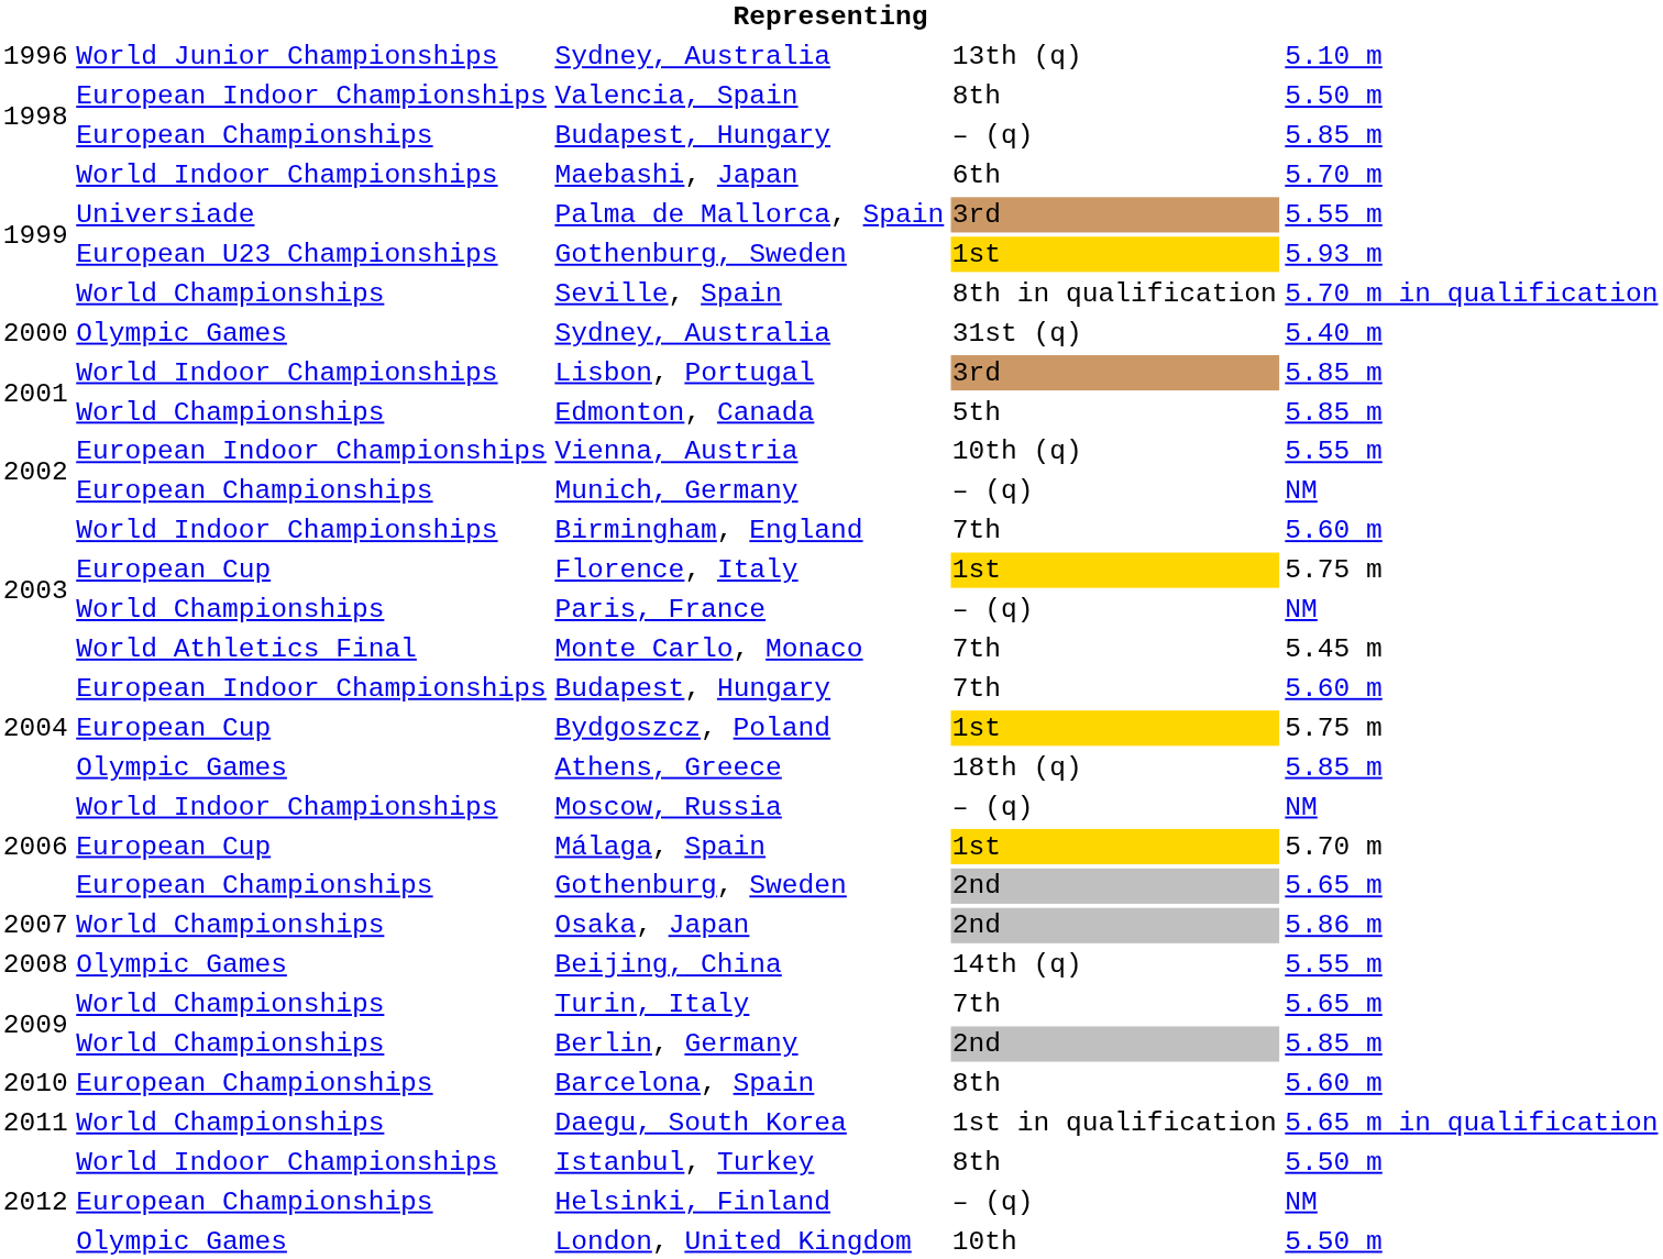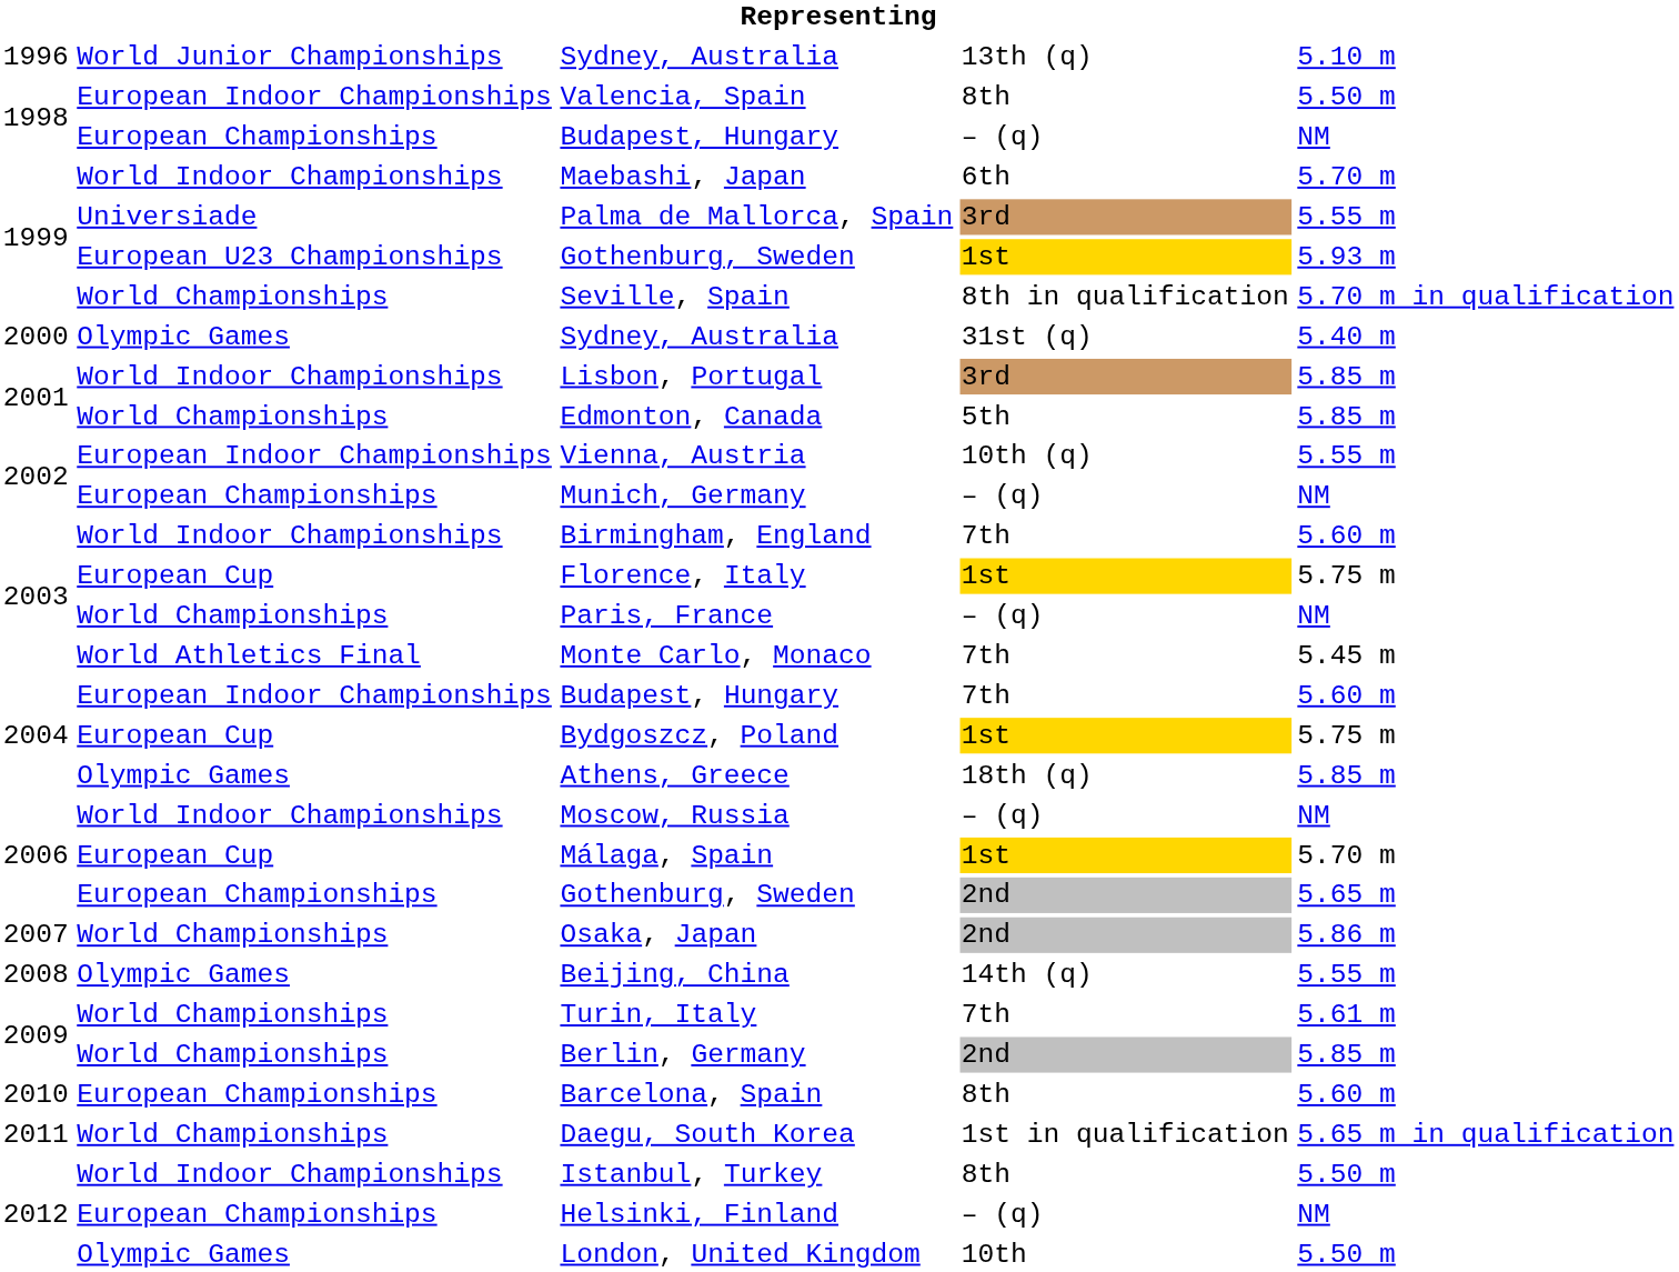Budapest, Hungary / – (q) | column 5: 5.85 m -> NM
Turin, Italy | column 5: 5.65 m -> 5.61 m
